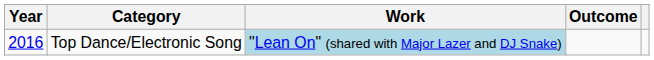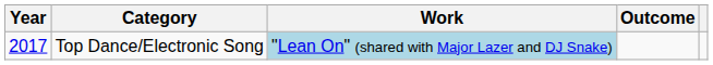Top Dance/Electronic Song | Year: 2016 -> 2017
